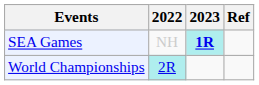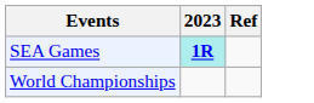- column: 2022 | NH | 2R
